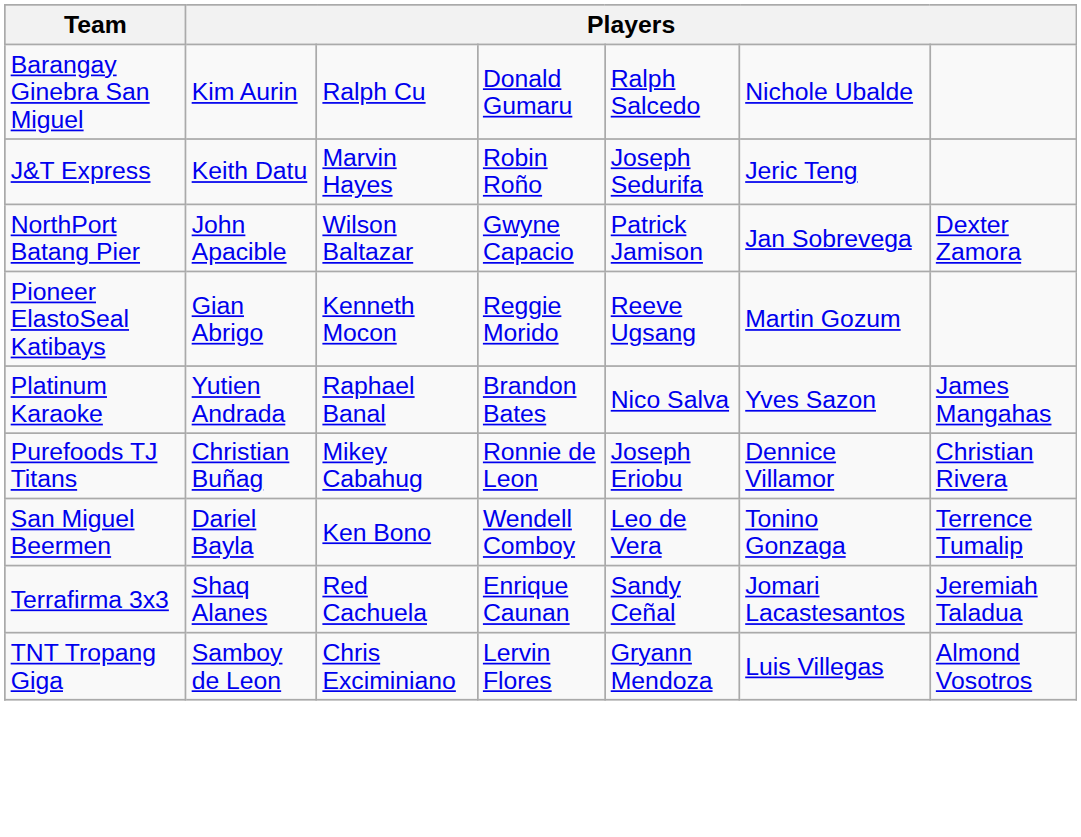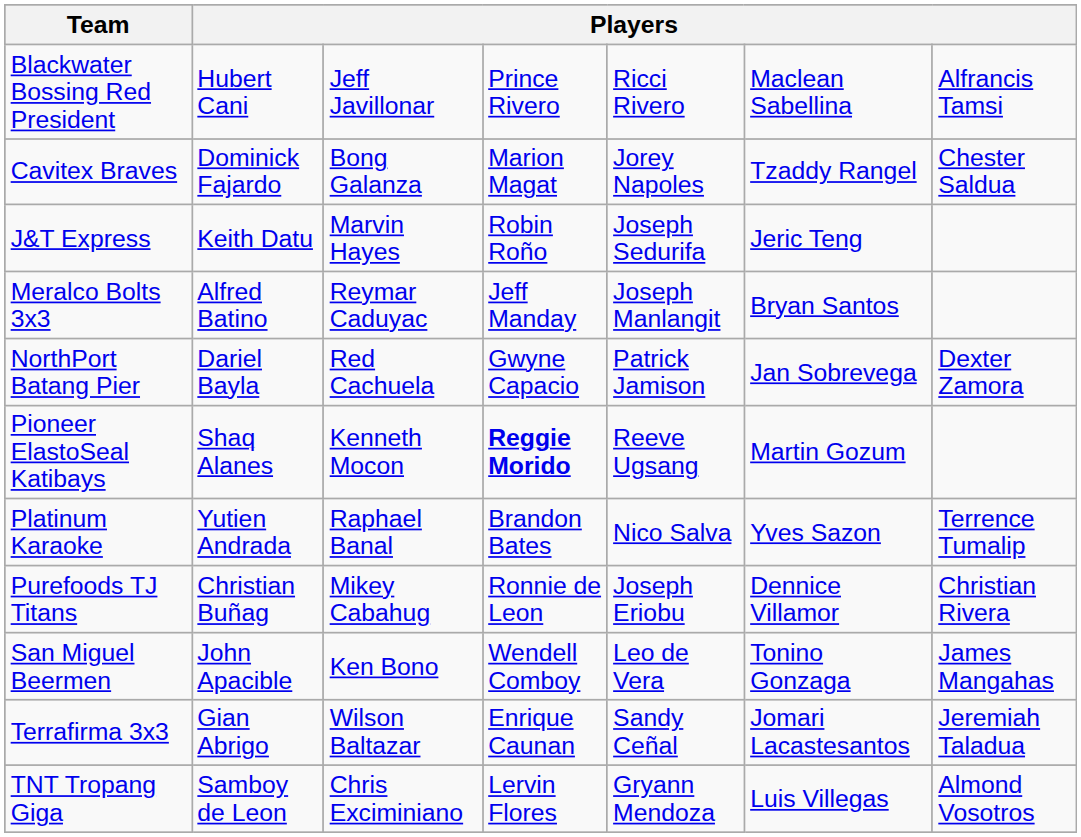- row: Barangay Ginebra San Miguel | Kim Aurin | Ralph Cu | Donald Gumaru | Ralph Salcedo | Nichole Ubalde
+ row: Blackwater Bossing Red President | Hubert Cani | Jeff Javillonar | Prince Rivero | Ricci Rivero | Maclean Sabellina | Alfrancis Tamsi
+ row: Cavitex Braves | Dominick Fajardo | Bong Galanza | Marion Magat | Jorey Napoles | Tzaddy Rangel | Chester Saldua
+ row: Meralco Bolts 3x3 | Alfred Batino | Reymar Caduyac | Jeff Manday | Joseph Manlangit | Bryan Santos
NorthPort Batang Pier | column 2: John Apacible -> Dariel Bayla
NorthPort Batang Pier | column 3: Wilson Baltazar -> Red Cachuela
Pioneer ElastoSeal Katibays | column 2: Gian Abrigo -> Shaq Alanes
Pioneer ElastoSeal Katibays | column 4: normal -> bold
Platinum Karaoke | column 7: James Mangahas -> Terrence Tumalip
San Miguel Beermen | column 2: Dariel Bayla -> John Apacible
San Miguel Beermen | column 7: Terrence Tumalip -> James Mangahas
Terrafirma 3x3 | column 2: Shaq Alanes -> Gian Abrigo
Terrafirma 3x3 | column 3: Red Cachuela -> Wilson Baltazar
